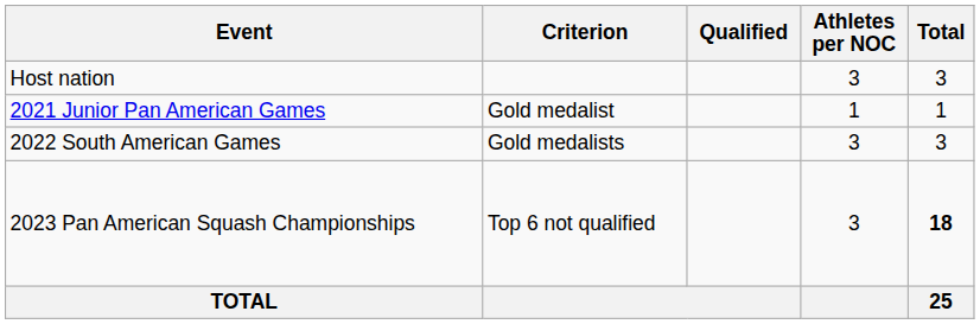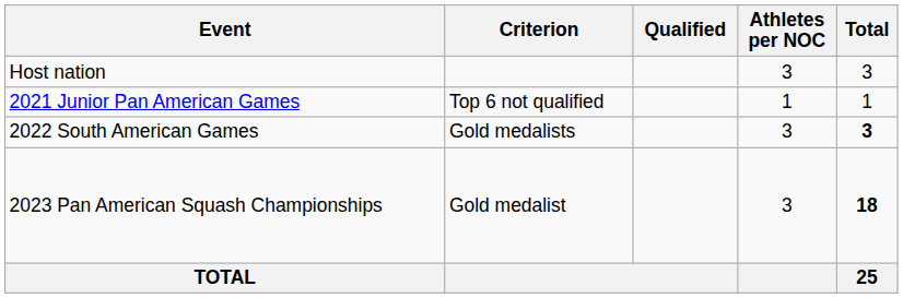2021 Junior Pan American Games | Criterion: Gold medalist -> Top 6 not qualified
2022 South American Games | Total: normal -> bold
2023 Pan American Squash Championships | Criterion: Top 6 not qualified -> Gold medalist
